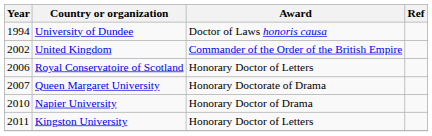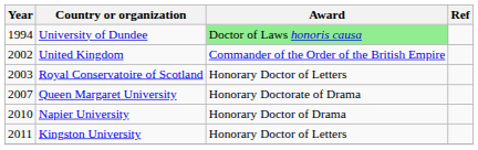University of Dundee | Award: no background -> lightgreen background
Royal Conservatoire of Scotland | Year: 2006 -> 2003
